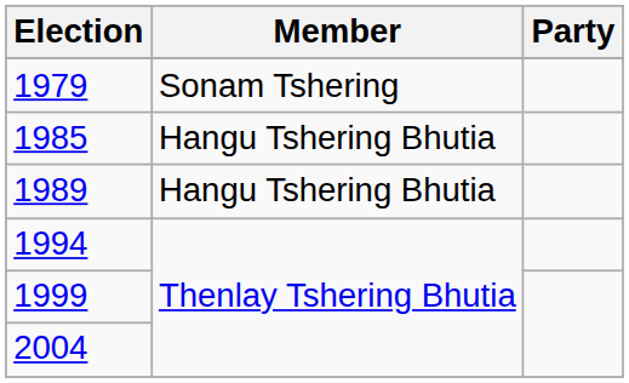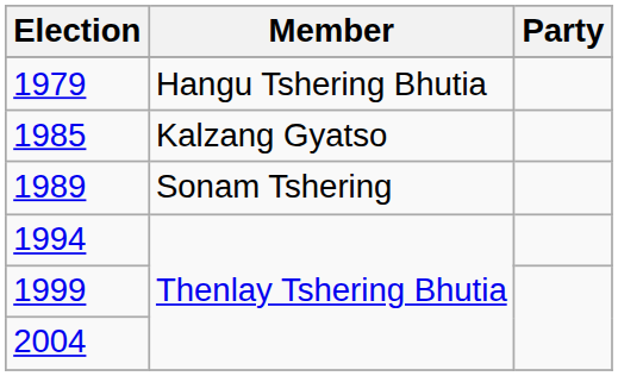1979 | Member: Sonam Tshering -> Hangu Tshering Bhutia
1985 | Member: Hangu Tshering Bhutia -> Kalzang Gyatso
1989 | Member: Hangu Tshering Bhutia -> Sonam Tshering
